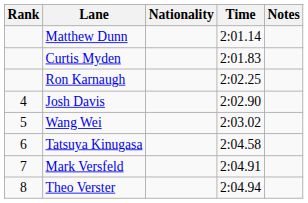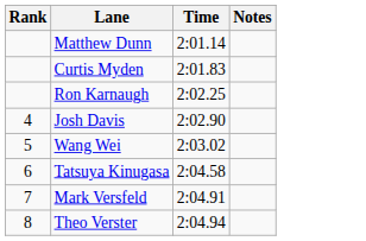- column: Nationality
